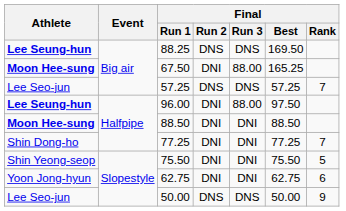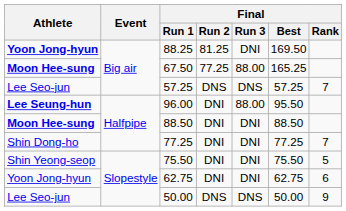88.25 | Athlete: Lee Seung-hun -> Yoon Jong-hyun
88.25 | Final / Run 2: DNS -> 81.25
88.25 | Final / Run 3: DNS -> DNI
67.50 | Final / Run 2: DNI -> 77.25
96.00 | Final / Best: 97.50 -> 95.50
